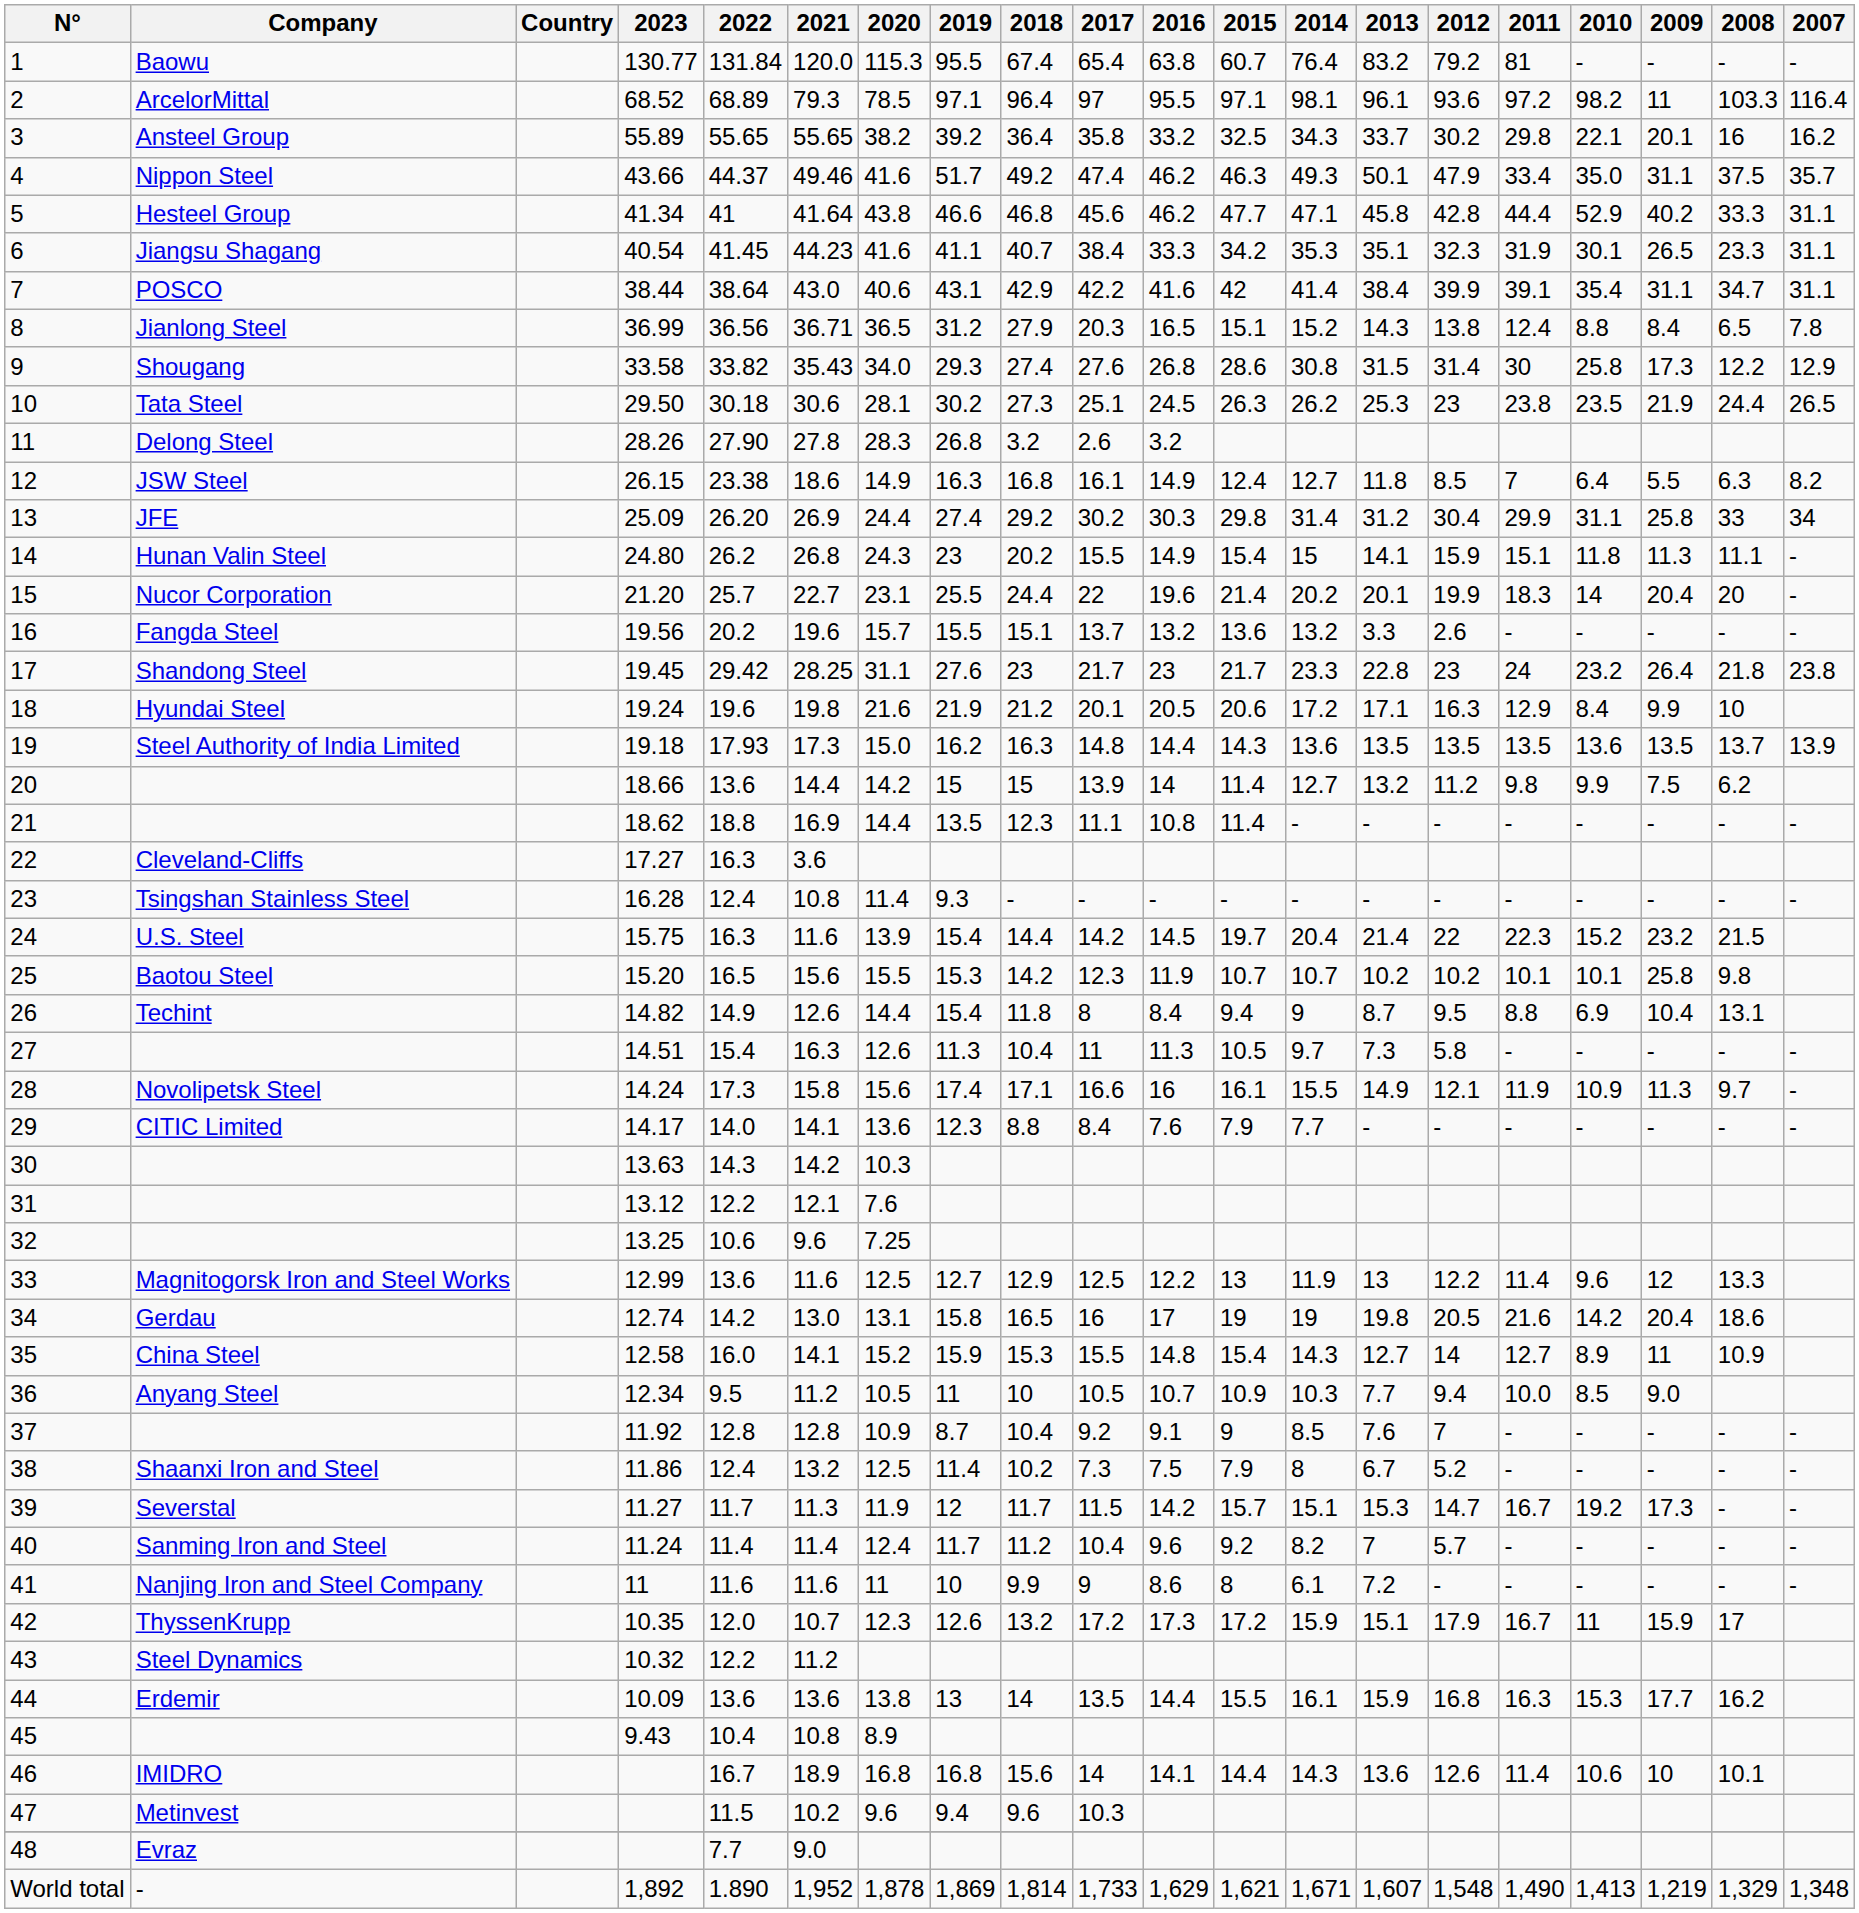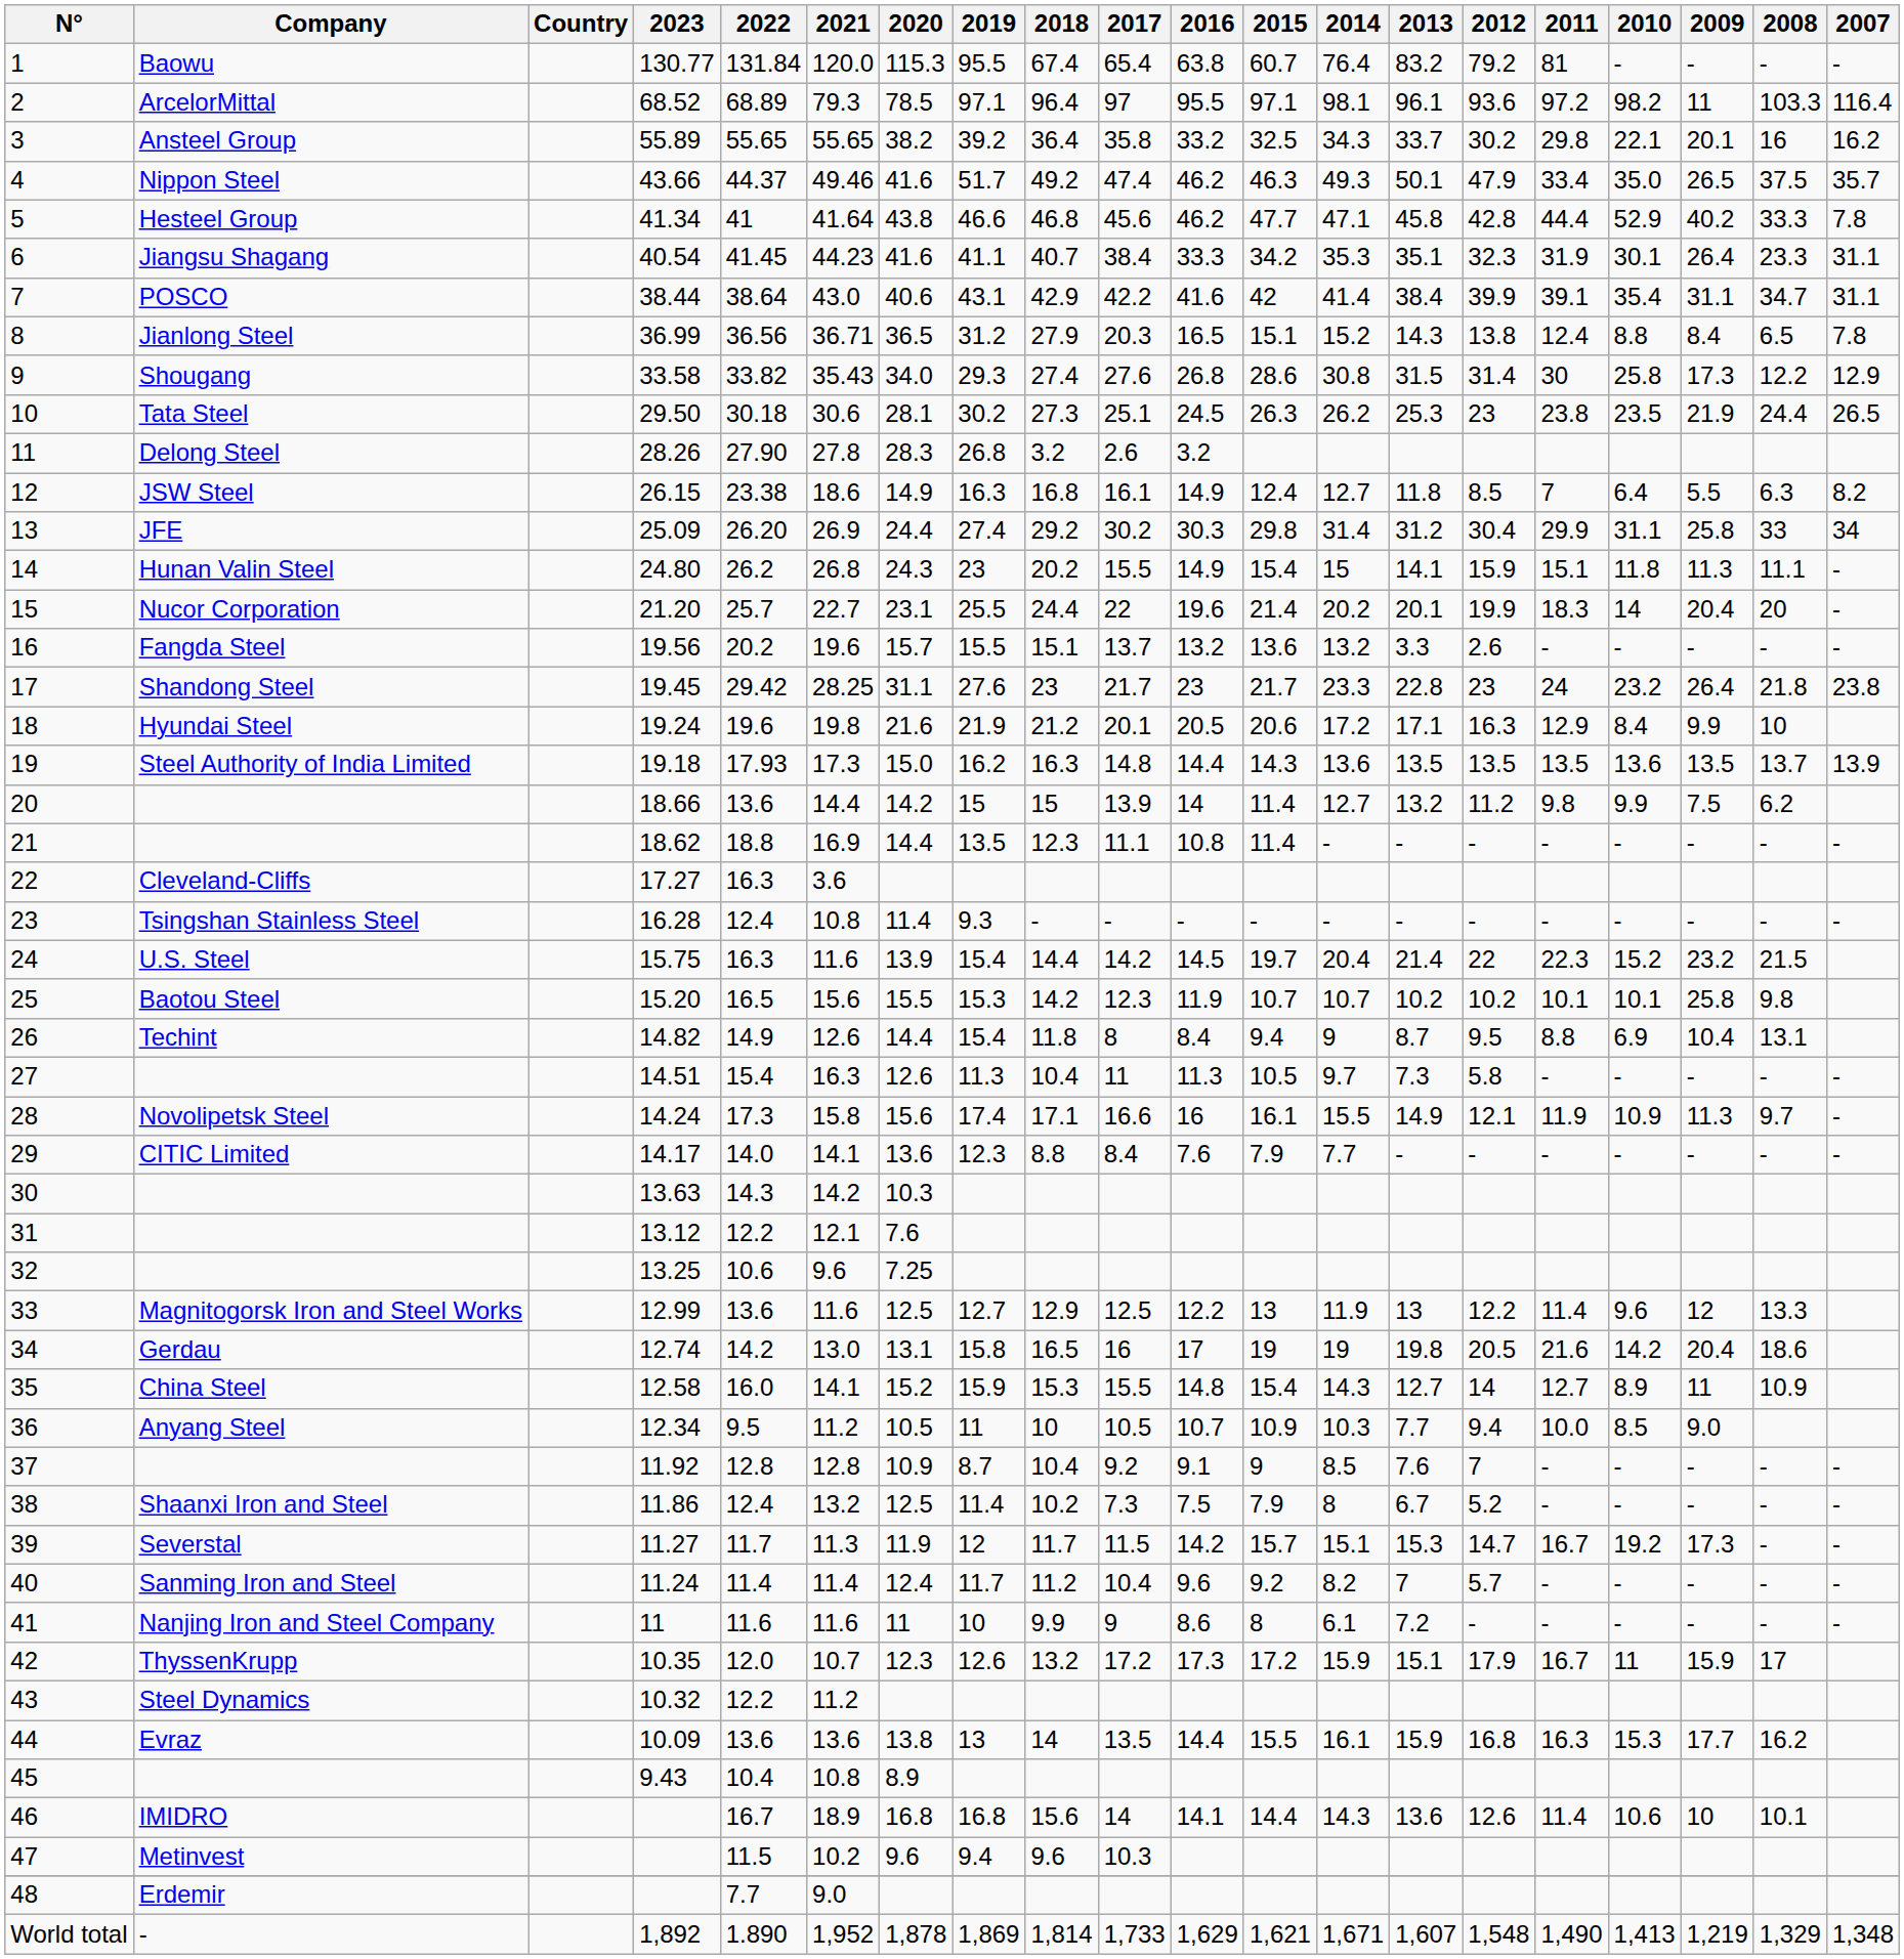4 | 2009: 31.1 -> 26.5
5 | 2007: 31.1 -> 7.8
6 | 2009: 26.5 -> 26.4
44 | Company: Erdemir -> Evraz
48 | Company: Evraz -> Erdemir
